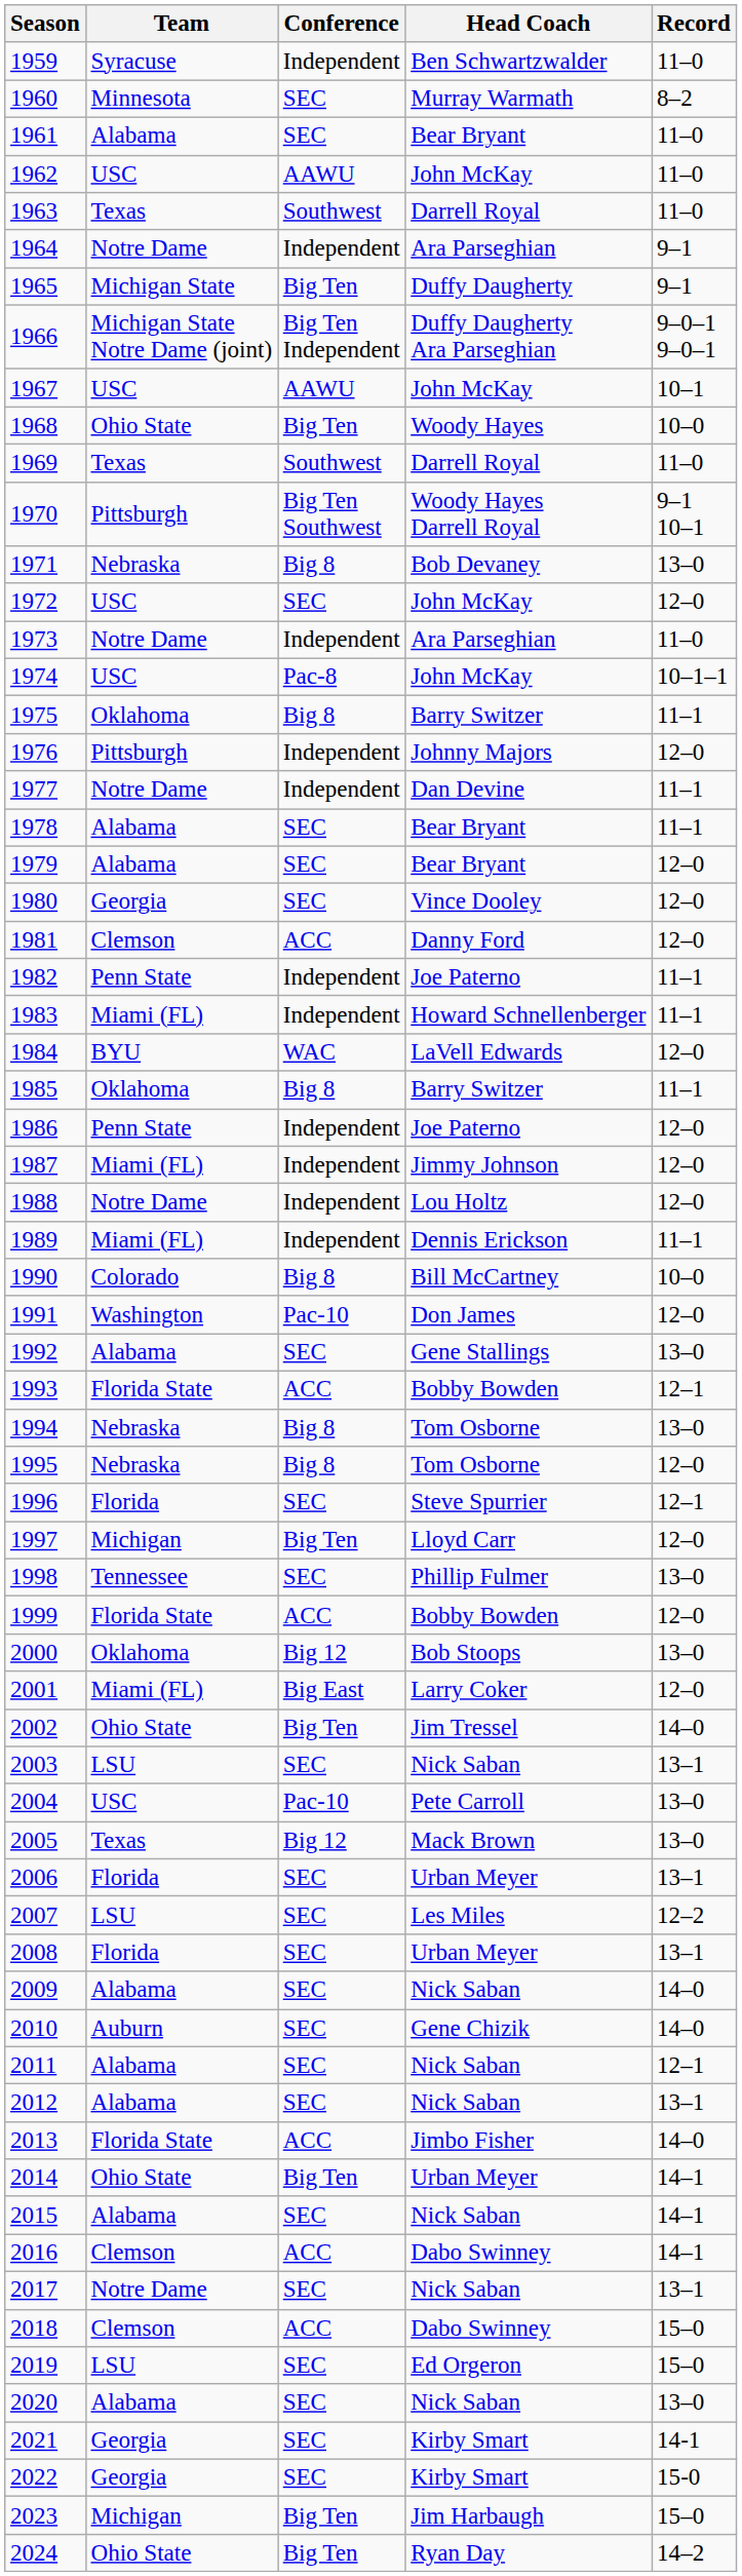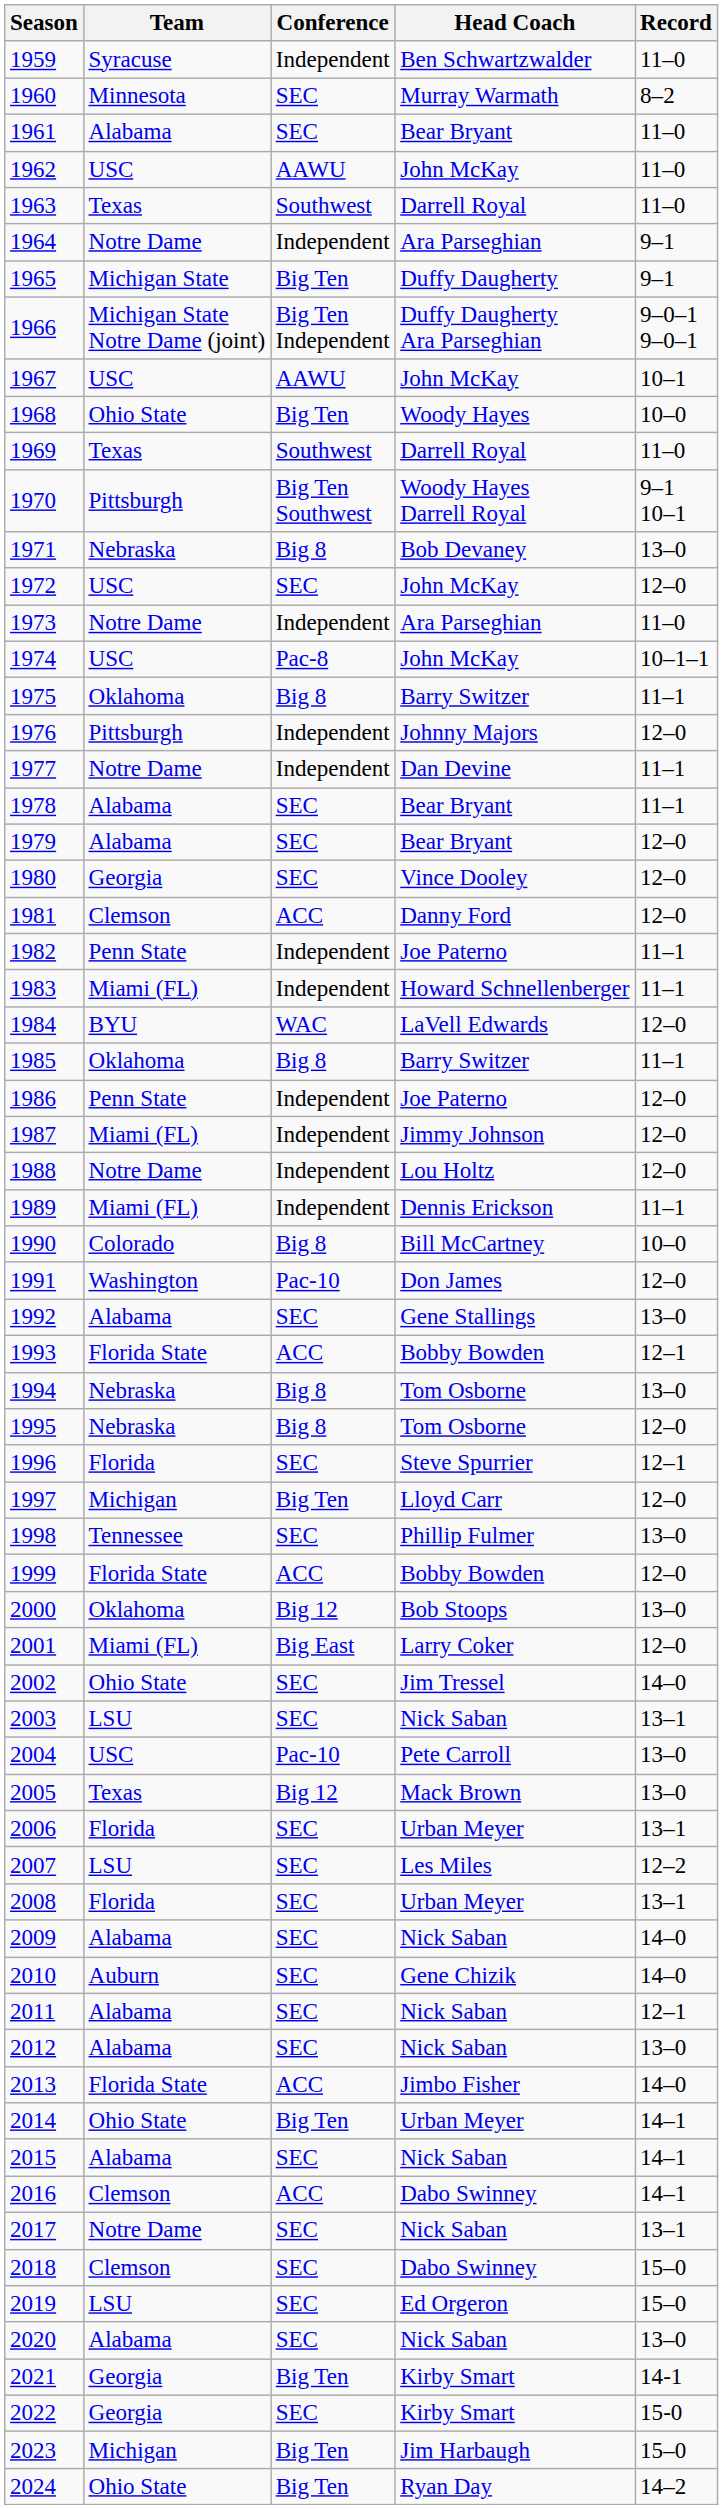2002 | Conference: Big Ten -> SEC
2012 | Record: 13–1 -> 13–0
2018 | Conference: ACC -> SEC
2021 | Conference: SEC -> Big Ten
